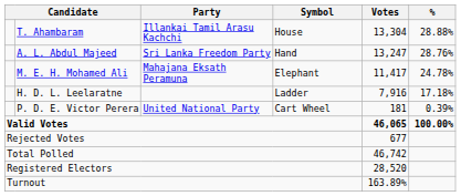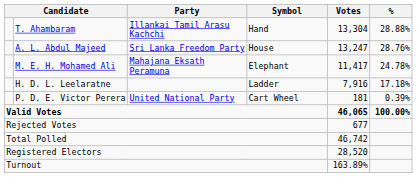T. Ahambaram | Symbol: House -> Hand
A. L. Abdul Majeed | Symbol: Hand -> House
